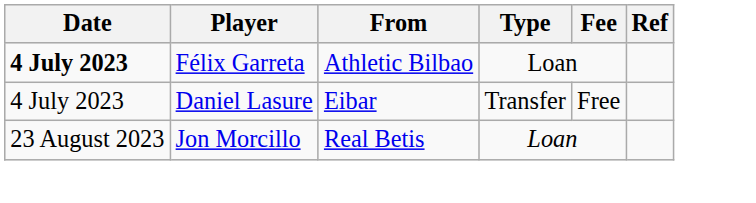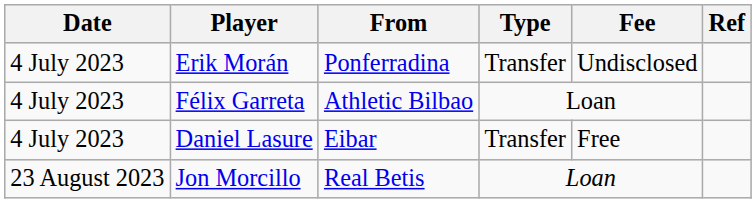+ row: 4 July 2023 | Erik Morán | Ponferradina | Transfer | Undisclosed
Félix Garreta | Date: bold -> normal
